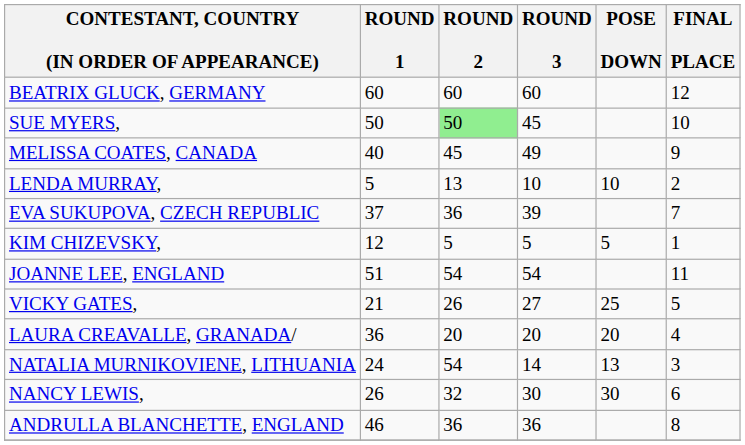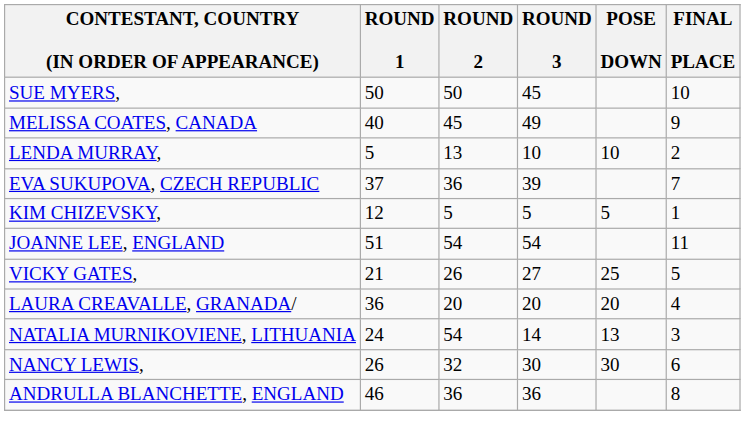- row: BEATRIX GLUCK, GERMANY | 60 | 60 | 60 | 12
SUE MYERS, | ROUND 2: lightgreen background -> no background
